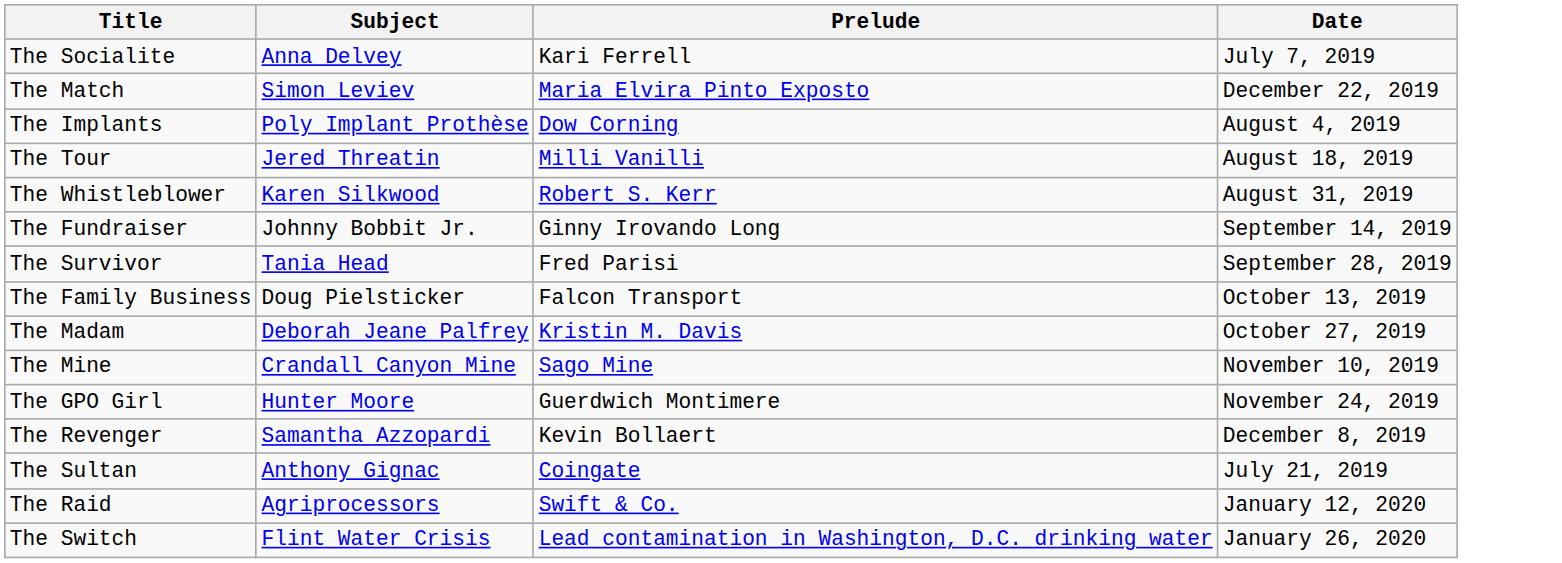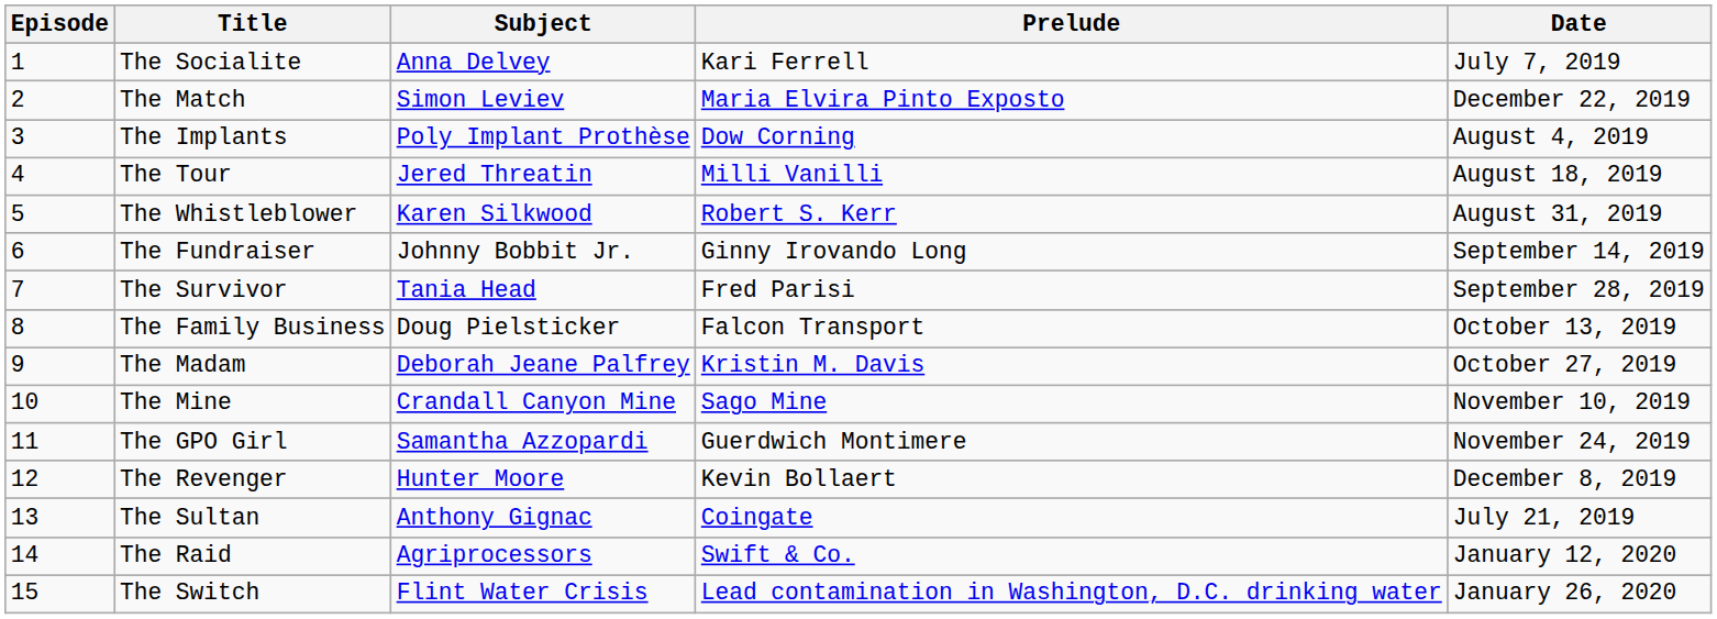+ column: Episode | 1 | 2 | 3 | 4 | 5 | 6 | 7 | 8 | 9 | 10 | 11 | 12 | 13 | 14 | 15
The GPO Girl | Subject: Hunter Moore -> Samantha Azzopardi
The Revenger | Subject: Samantha Azzopardi -> Hunter Moore
